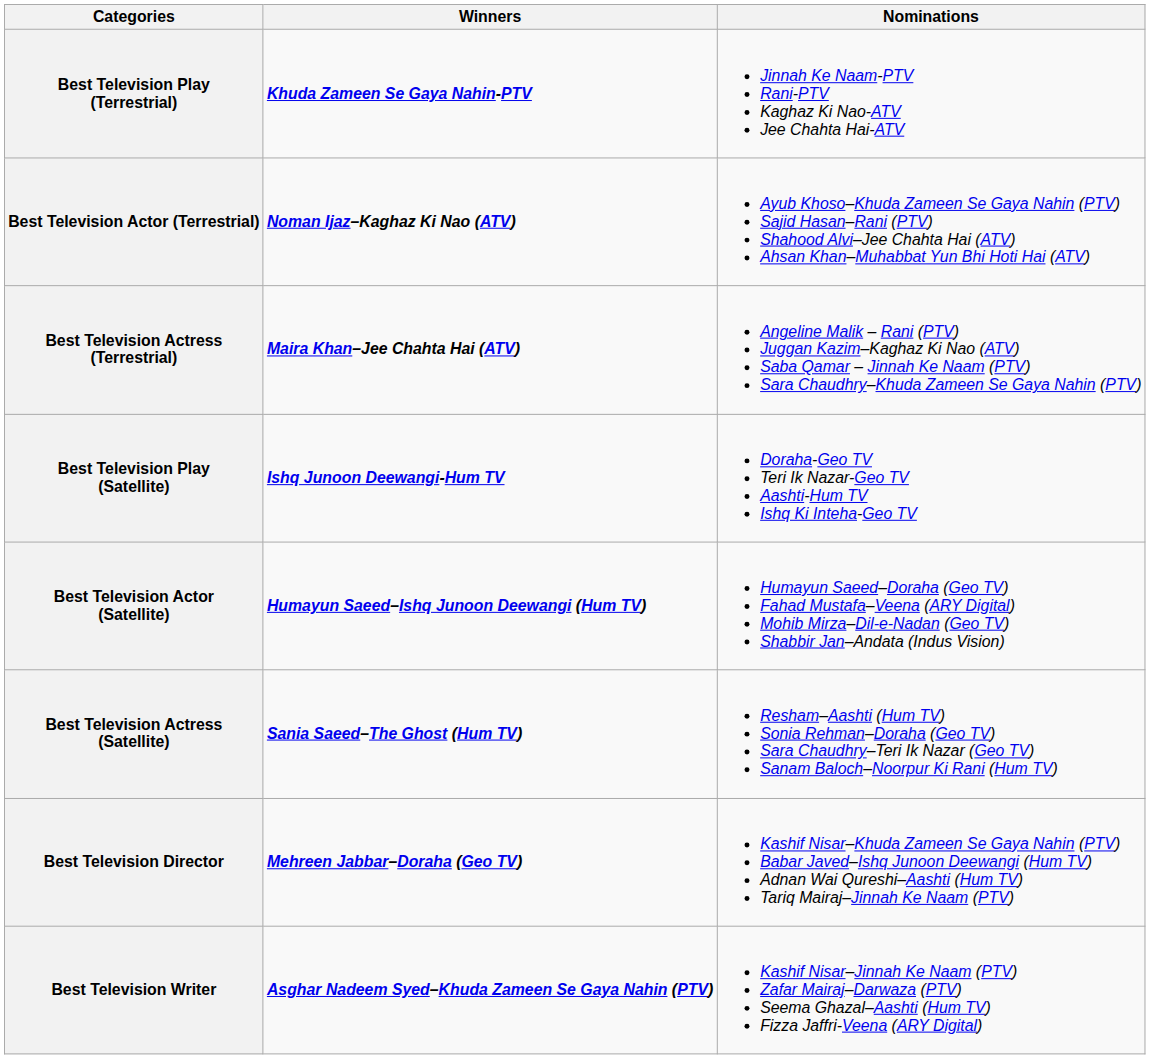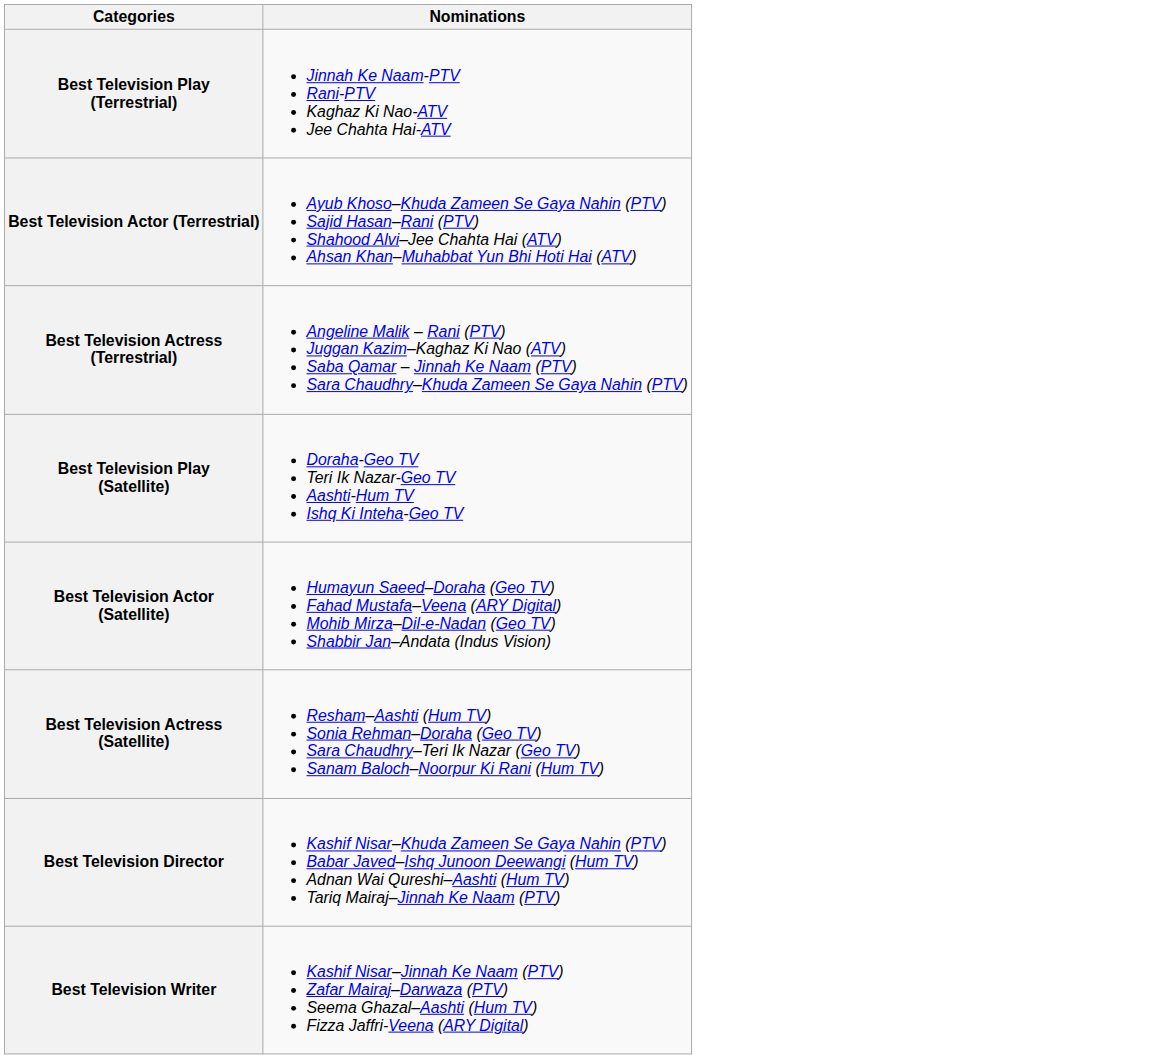- column: Winners | Khuda Zameen Se Gaya Nahin-PTV | Noman Ijaz–Kaghaz Ki Nao (ATV) | Maira Khan–Jee Chahta Hai (ATV) | Ishq Junoon Deewangi-Hum TV | Humayun Saeed–Ishq Junoon Deewangi (Hum TV) | Sania Saeed–The Ghost (Hum TV) | Mehreen Jabbar–Doraha (Geo TV) | Asghar Nadeem Syed–Khuda Zameen Se Gaya Nahin (PTV)
